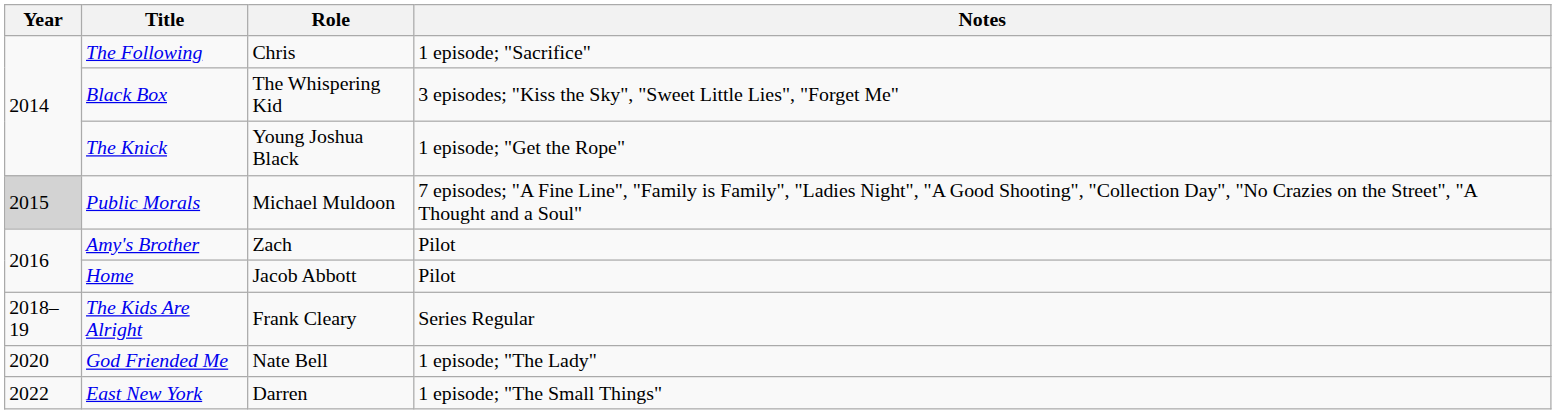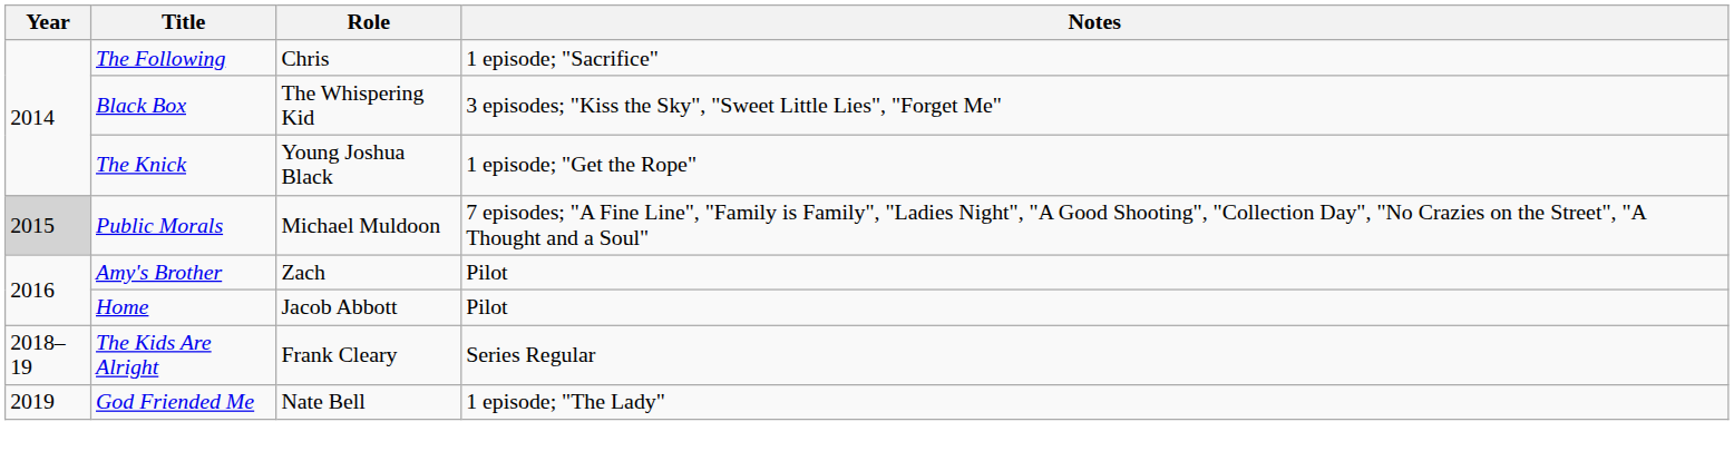God Friended Me | Year: 2020 -> 2019
- row: 2022 | East New York | Darren | 1 episode; "The Small Things"
